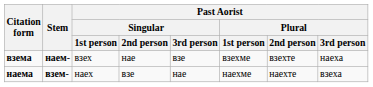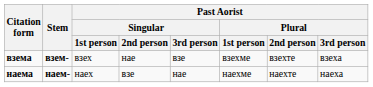взема | Stem: наем- -> взем-
взема | Past Aorist / Plural / 3rd person: наеха -> взеха
наема | Stem: взем- -> наем-
наема | Past Aorist / Plural / 3rd person: взеха -> наеха
